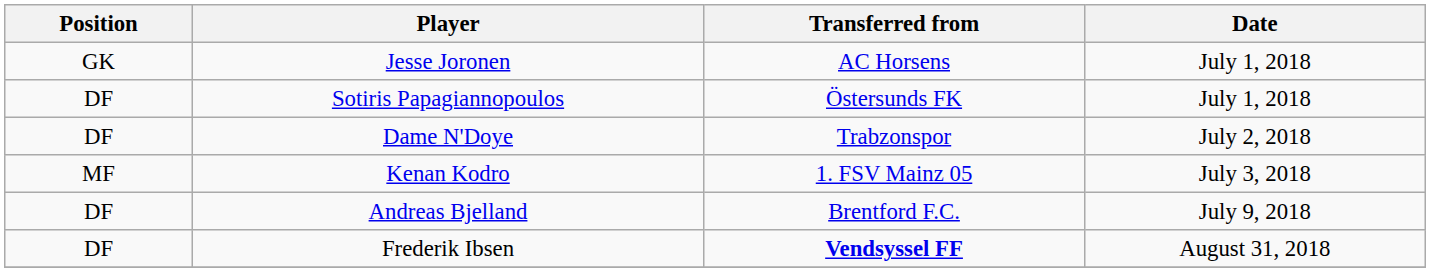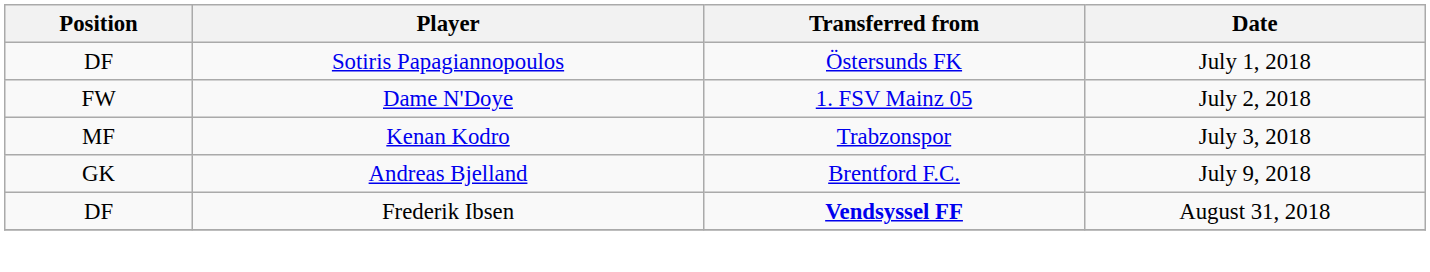- row: GK | Jesse Joronen | AC Horsens | July 1, 2018
Dame N'Doye | Position: DF -> FW
Dame N'Doye | Transferred from: Trabzonspor -> 1. FSV Mainz 05
Kenan Kodro | Transferred from: 1. FSV Mainz 05 -> Trabzonspor
Andreas Bjelland | Position: DF -> GK
